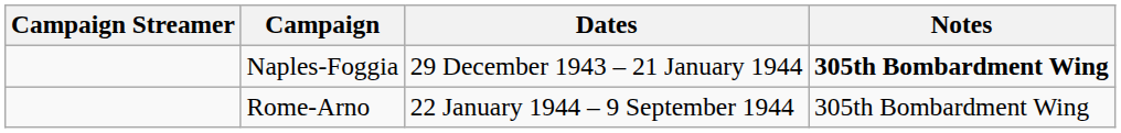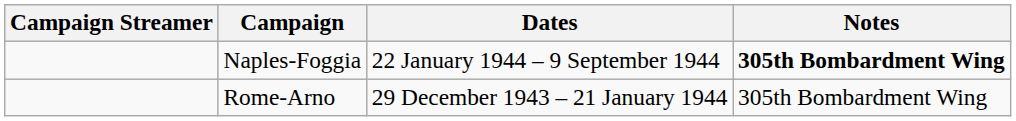Naples-Foggia | Dates: 29 December 1943 – 21 January 1944 -> 22 January 1944 – 9 September 1944
Rome-Arno | Dates: 22 January 1944 – 9 September 1944 -> 29 December 1943 – 21 January 1944
